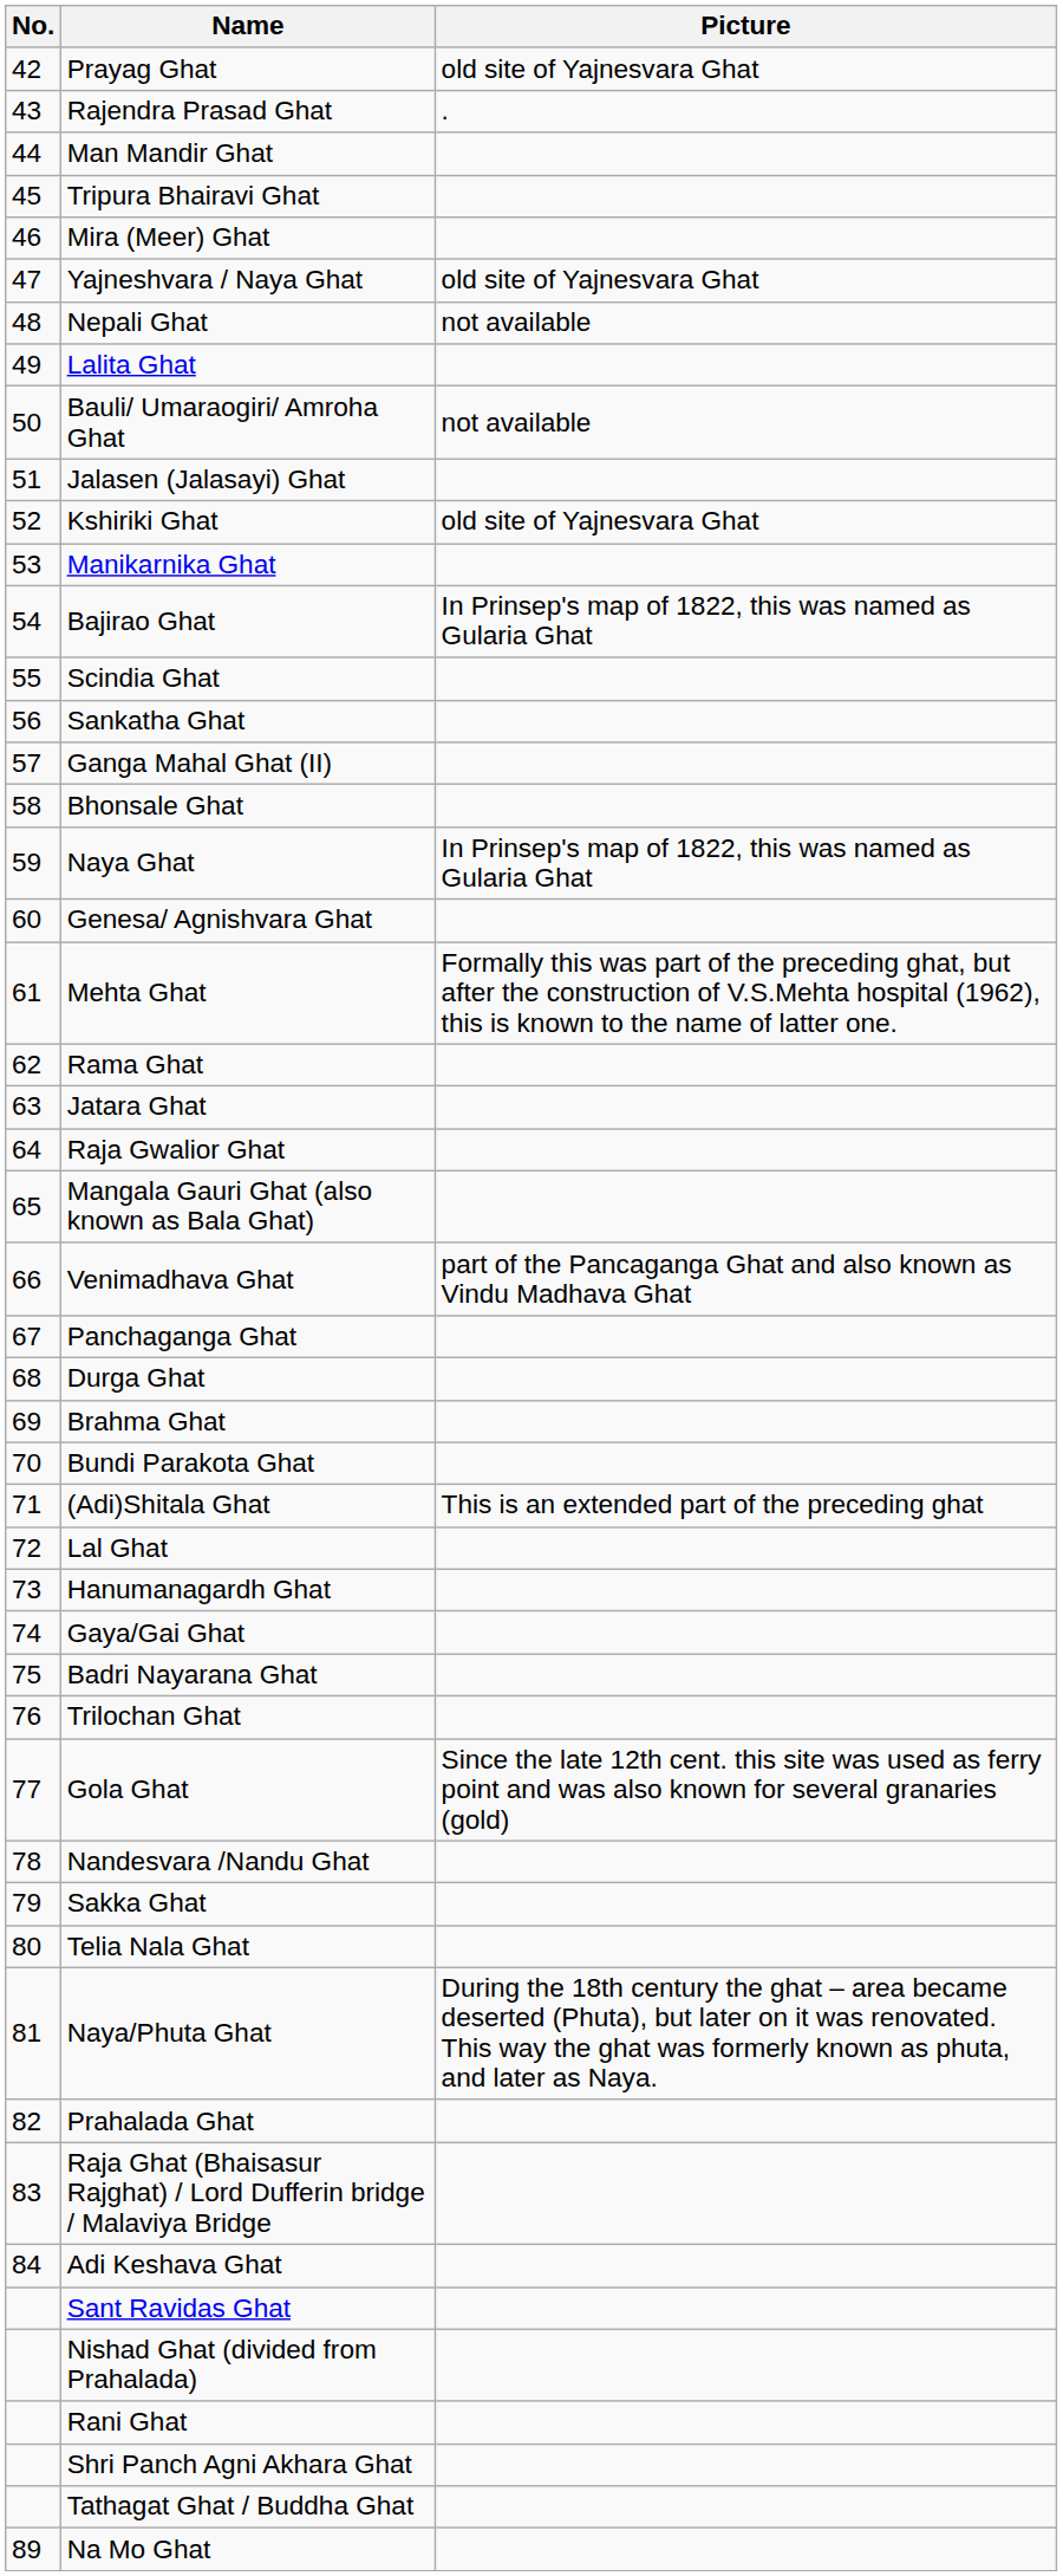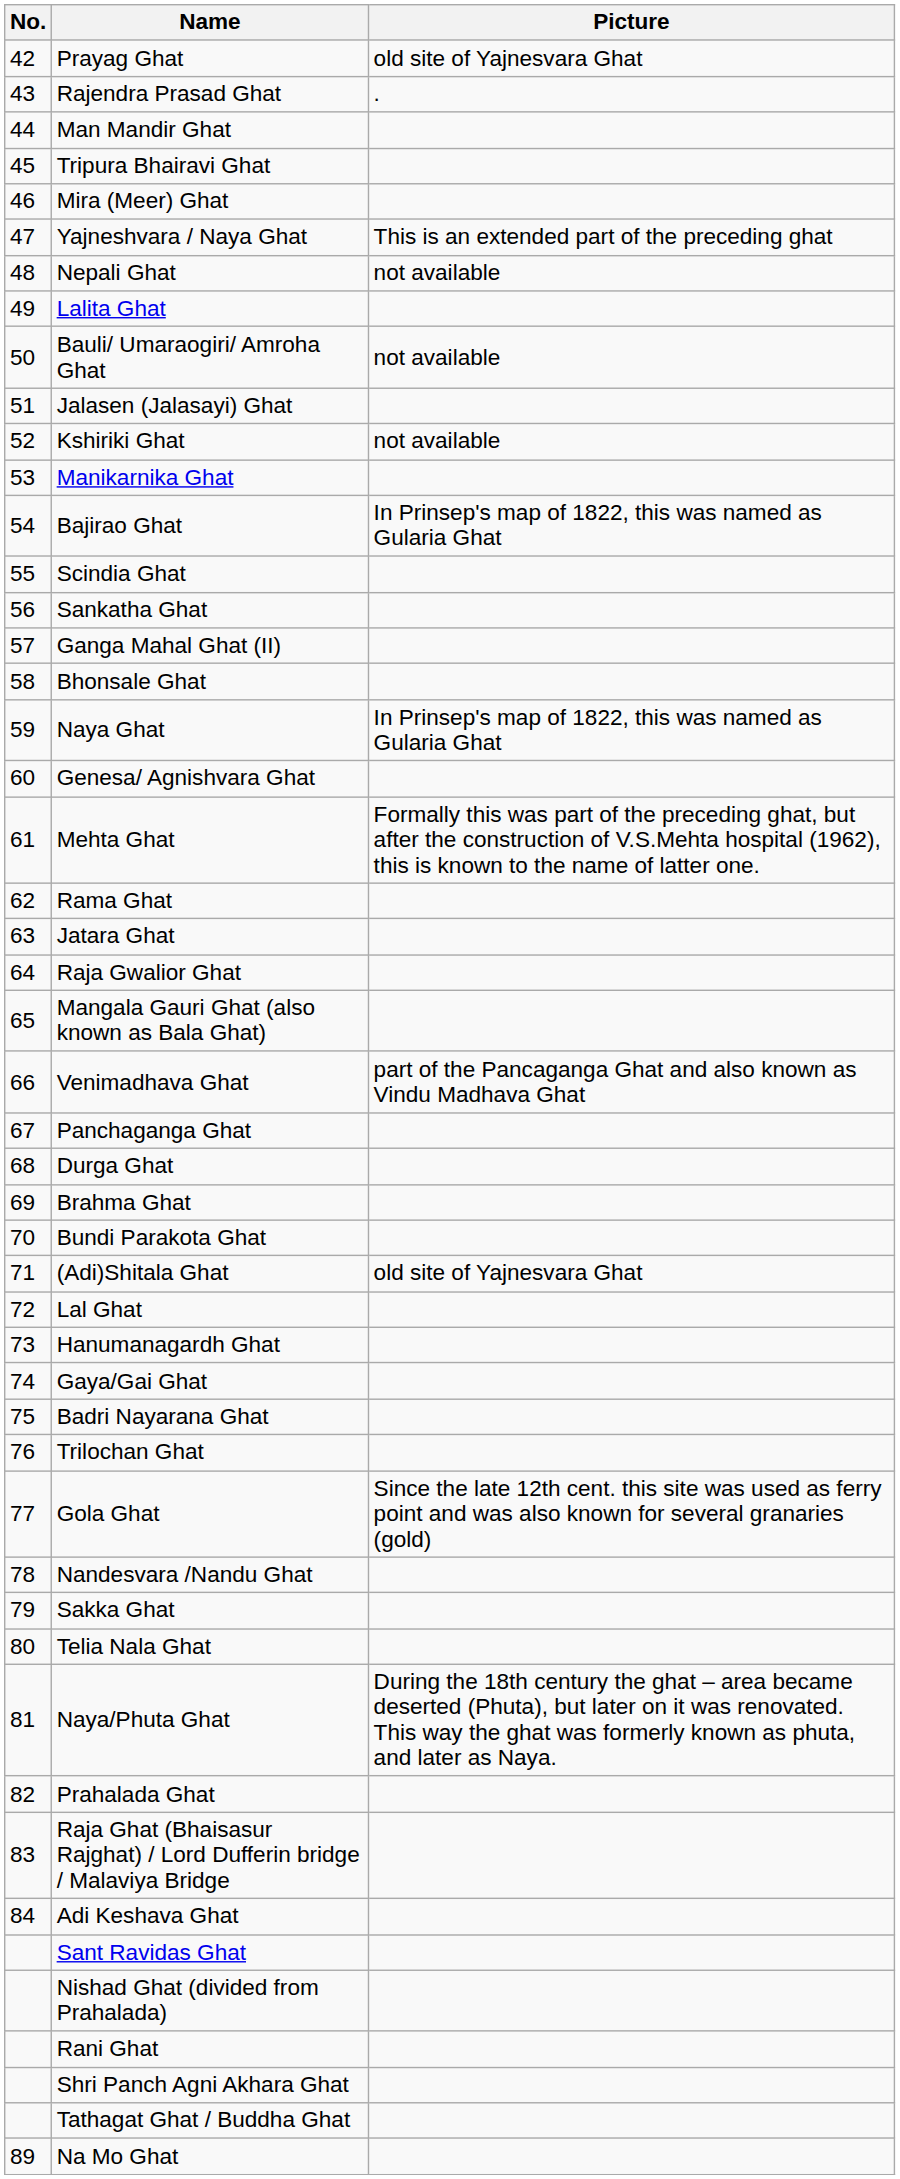Yajneshvara / Naya Ghat | Picture: old site of Yajnesvara Ghat -> This is an extended part of the preceding ghat
Kshiriki Ghat | Picture: old site of Yajnesvara Ghat -> not available
(Adi)Shitala Ghat | Picture: This is an extended part of the preceding ghat -> old site of Yajnesvara Ghat
